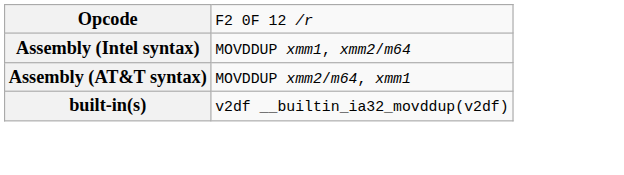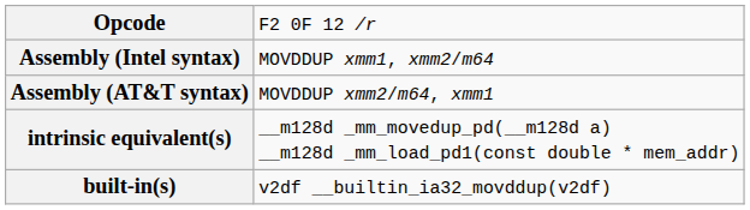+ row: intrinsic equivalent(s) | __m128d _mm_movedup_pd(__m128d a) __m128d _mm_load_pd1(const double * mem_addr)
